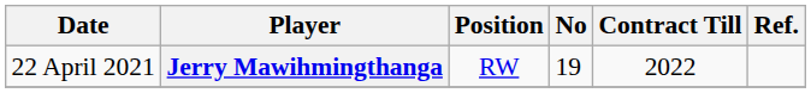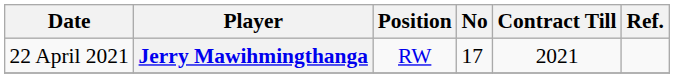Jerry Mawihmingthanga | No: 19 -> 17
Jerry Mawihmingthanga | Contract Till: 2022 -> 2021
